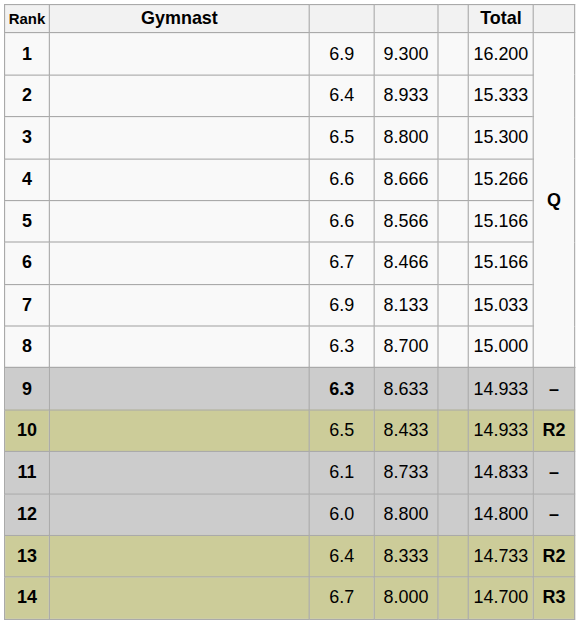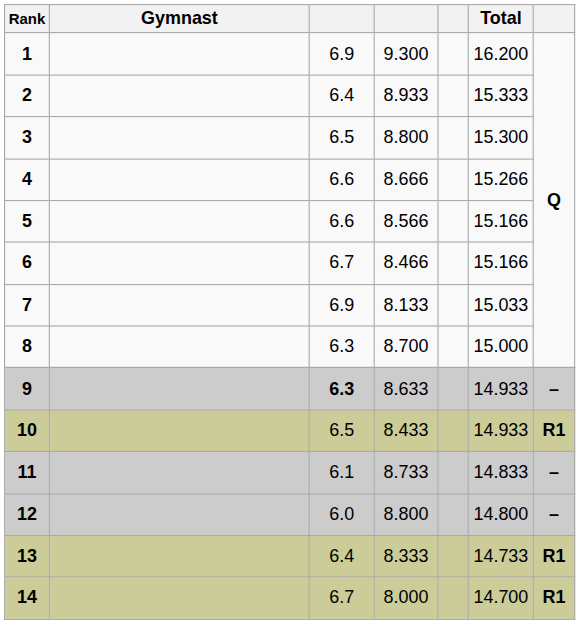10 | column 7: R2 -> R1
13 | column 7: R2 -> R1
14 | column 7: R3 -> R1
